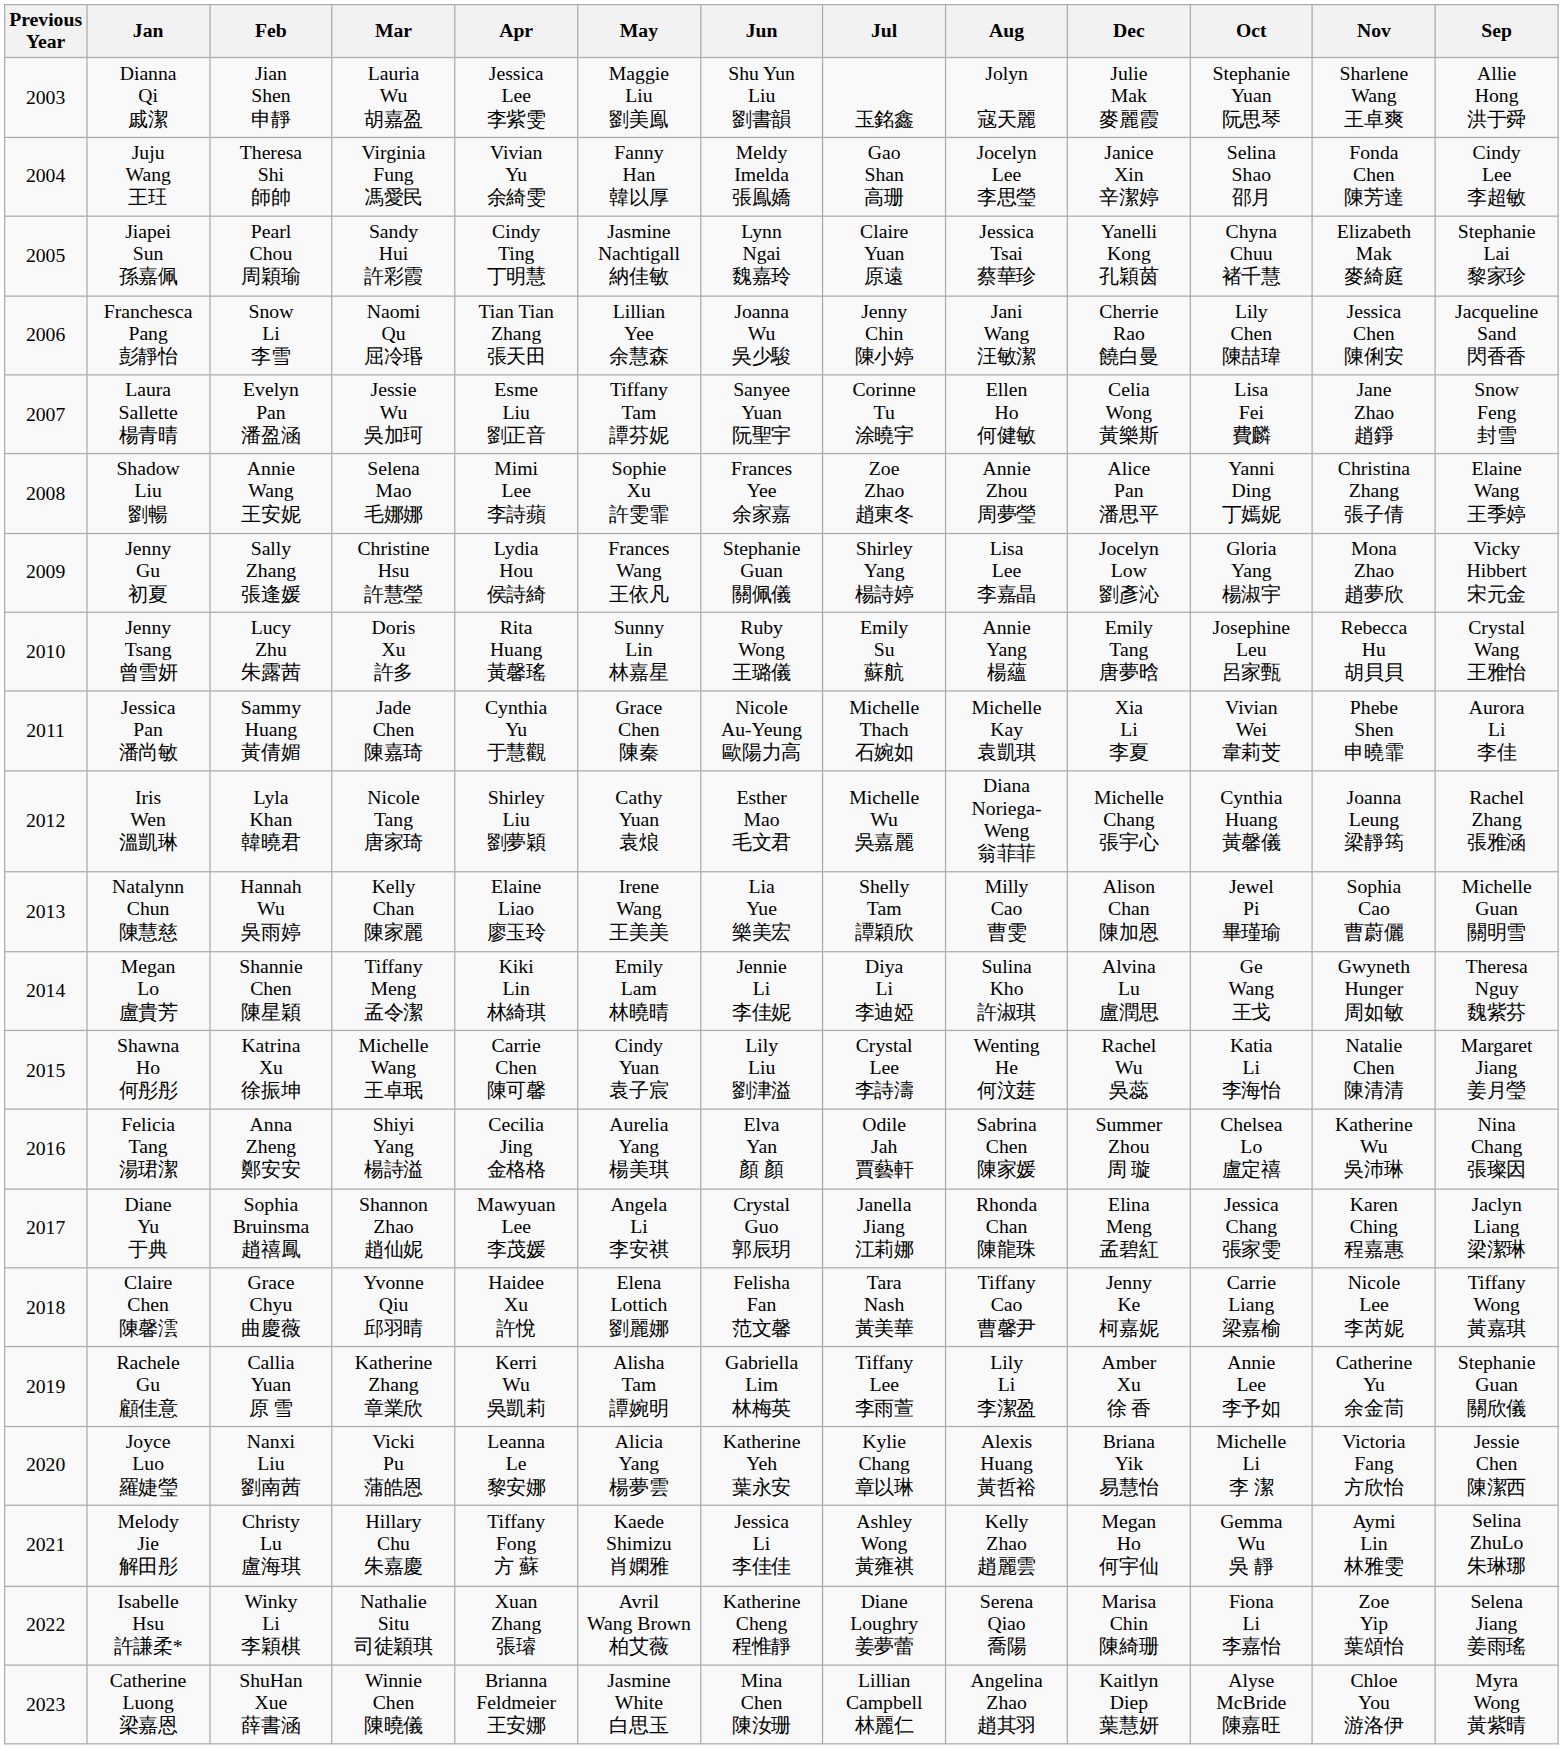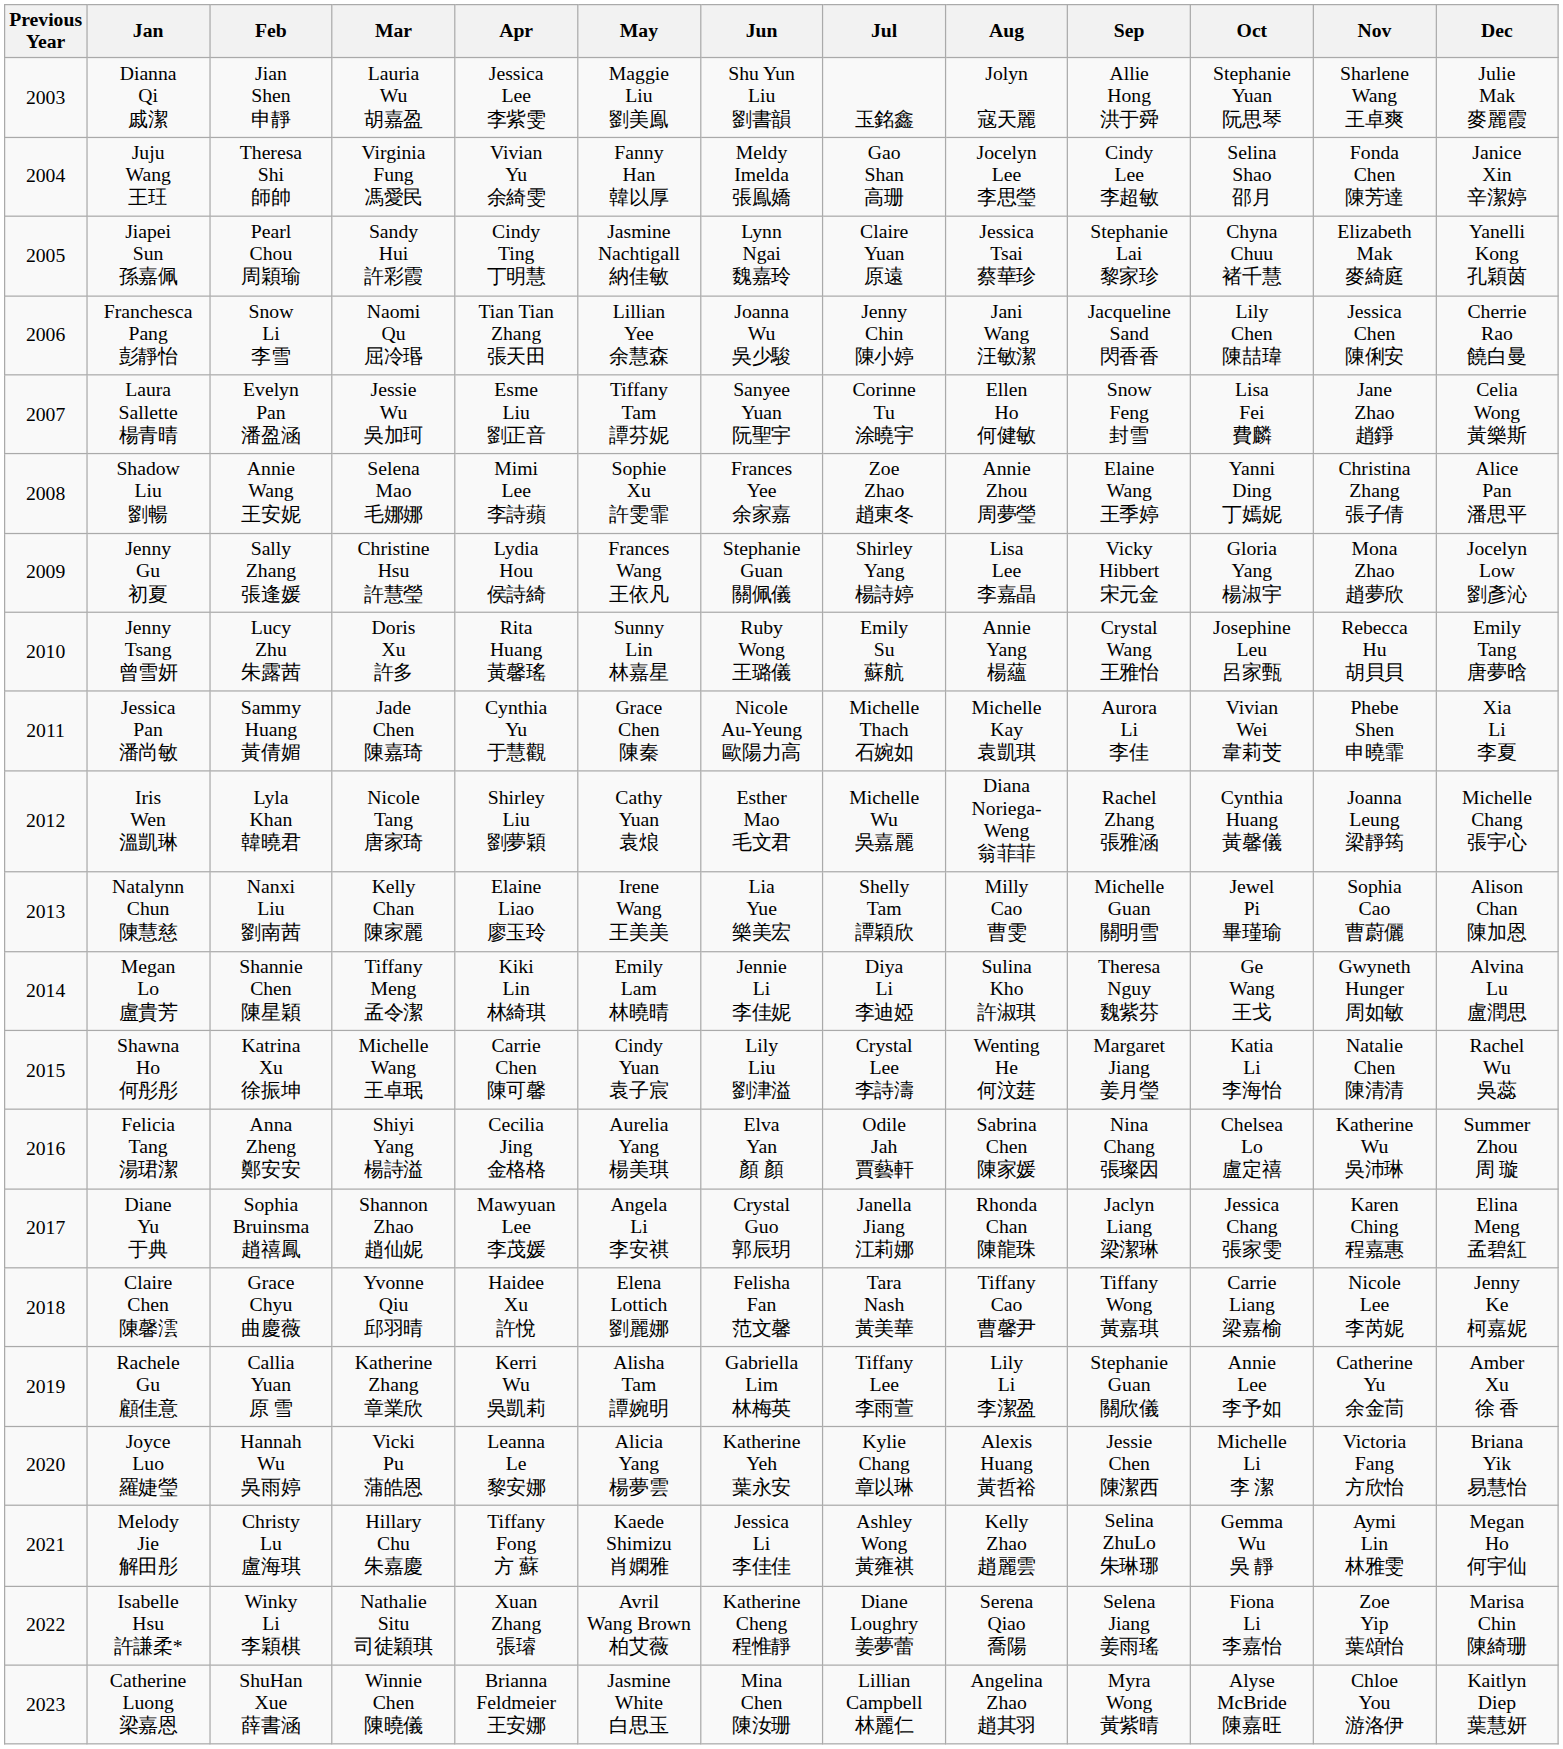columns swapped: Sep <-> Dec
Natalynn Chun 陳慧慈 | Feb: Hannah Wu 吳雨婷 -> Nanxi Liu 劉南茜
Joyce Luo 羅婕瑩 | Feb: Nanxi Liu 劉南茜 -> Hannah Wu 吳雨婷
